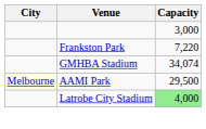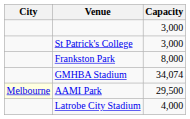+ row: St Patrick's College | 3,000
Frankston Park | Capacity: 7,220 -> 8,000
Latrobe City Stadium | Capacity: lightgreen background -> no background
